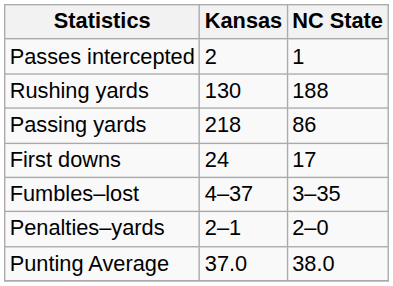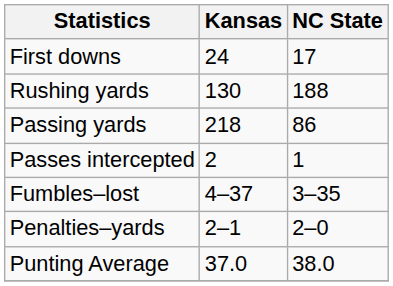rows swapped: First downs <-> Passes intercepted
